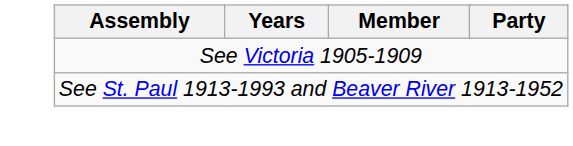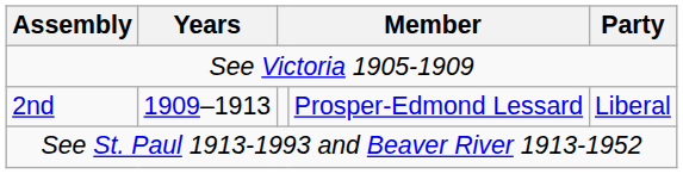+ row: 2nd | 1909–1913 | Prosper-Edmond Lessard | Liberal
